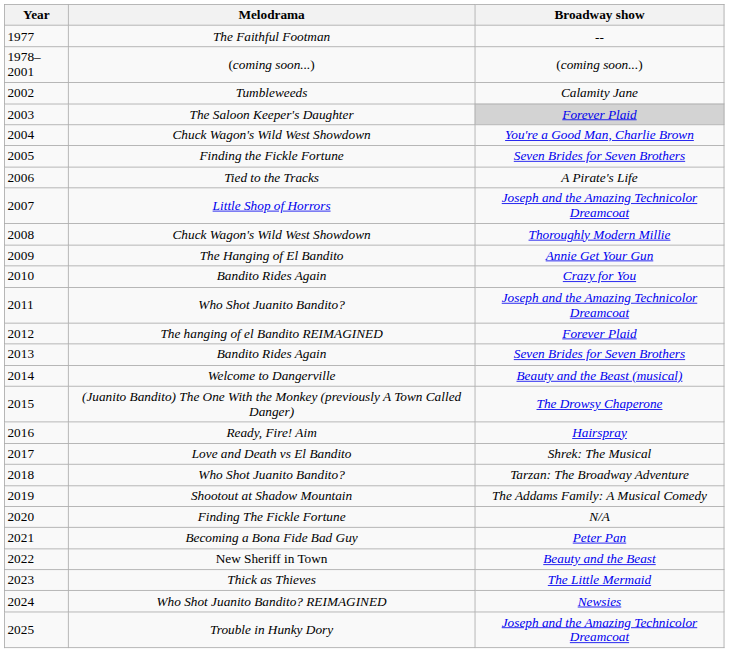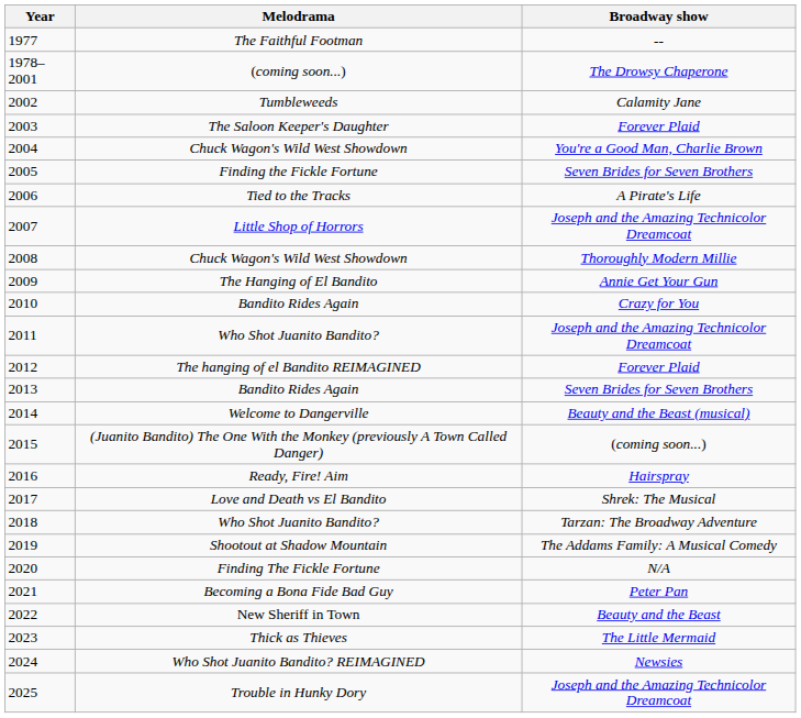1978–2001 | Broadway show: (coming soon...) -> The Drowsy Chaperone
2003 | Broadway show: lightgrey background -> no background
2015 | Broadway show: The Drowsy Chaperone -> (coming soon...)
